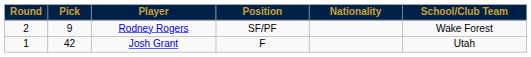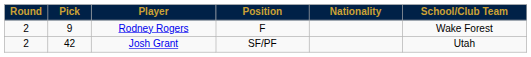Rodney Rogers | Position: SF/PF -> F
Josh Grant | Round: 1 -> 2
Josh Grant | Position: F -> SF/PF
